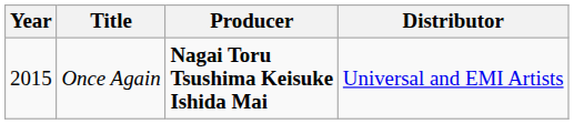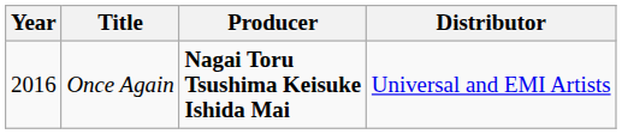Once Again | Year: 2015 -> 2016
